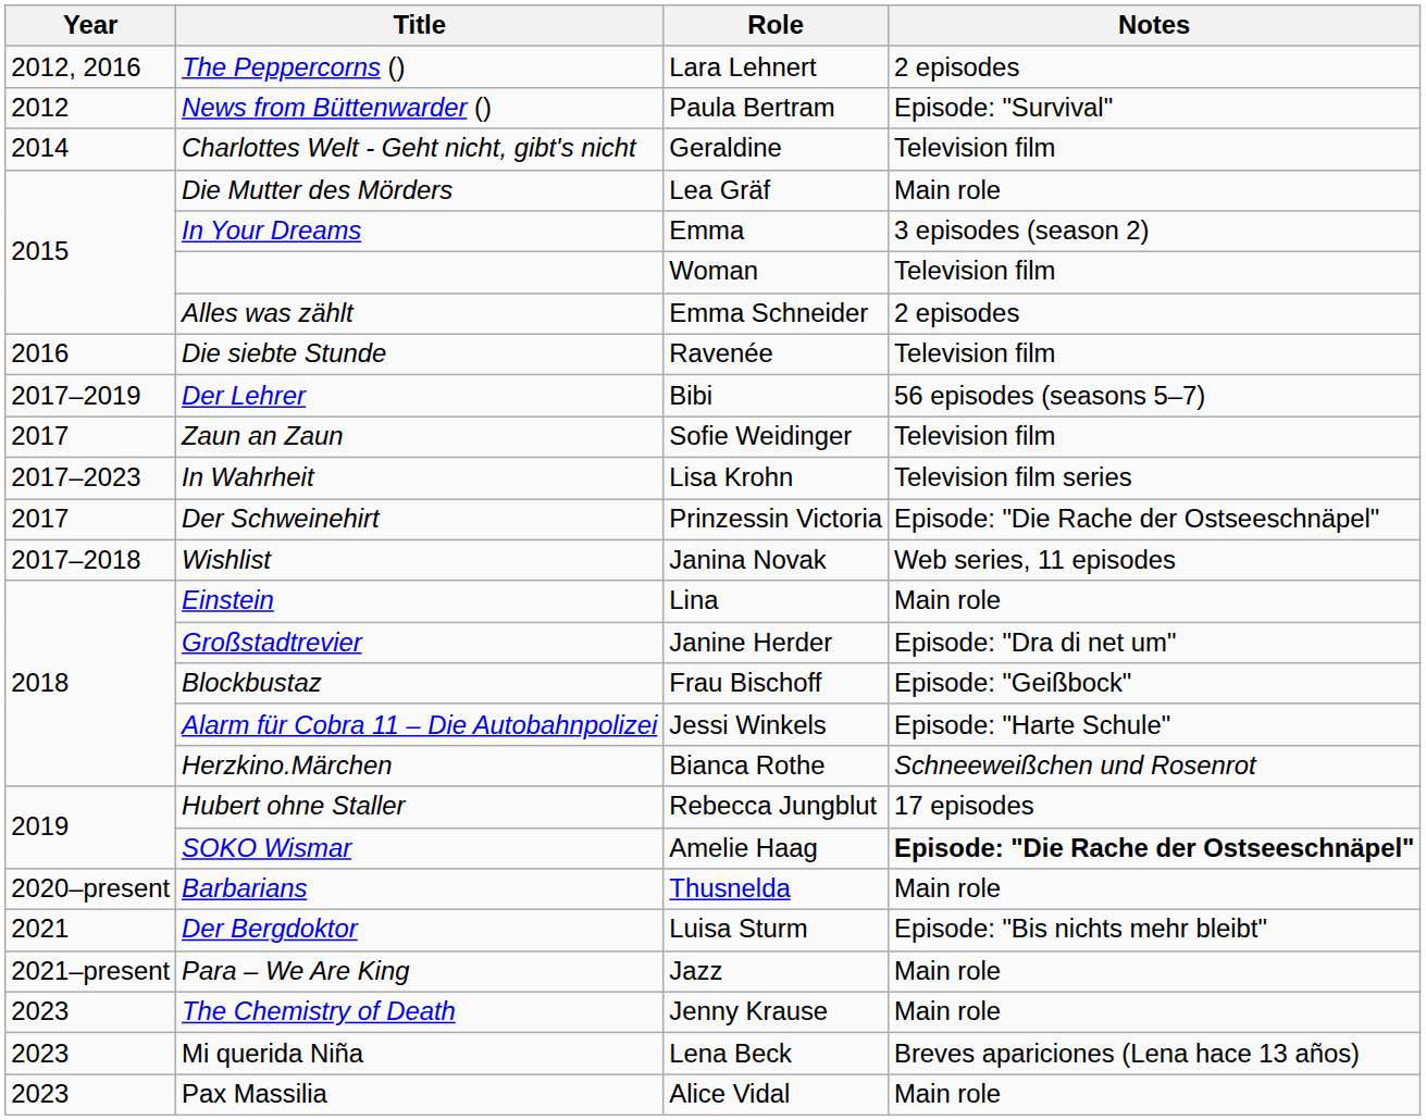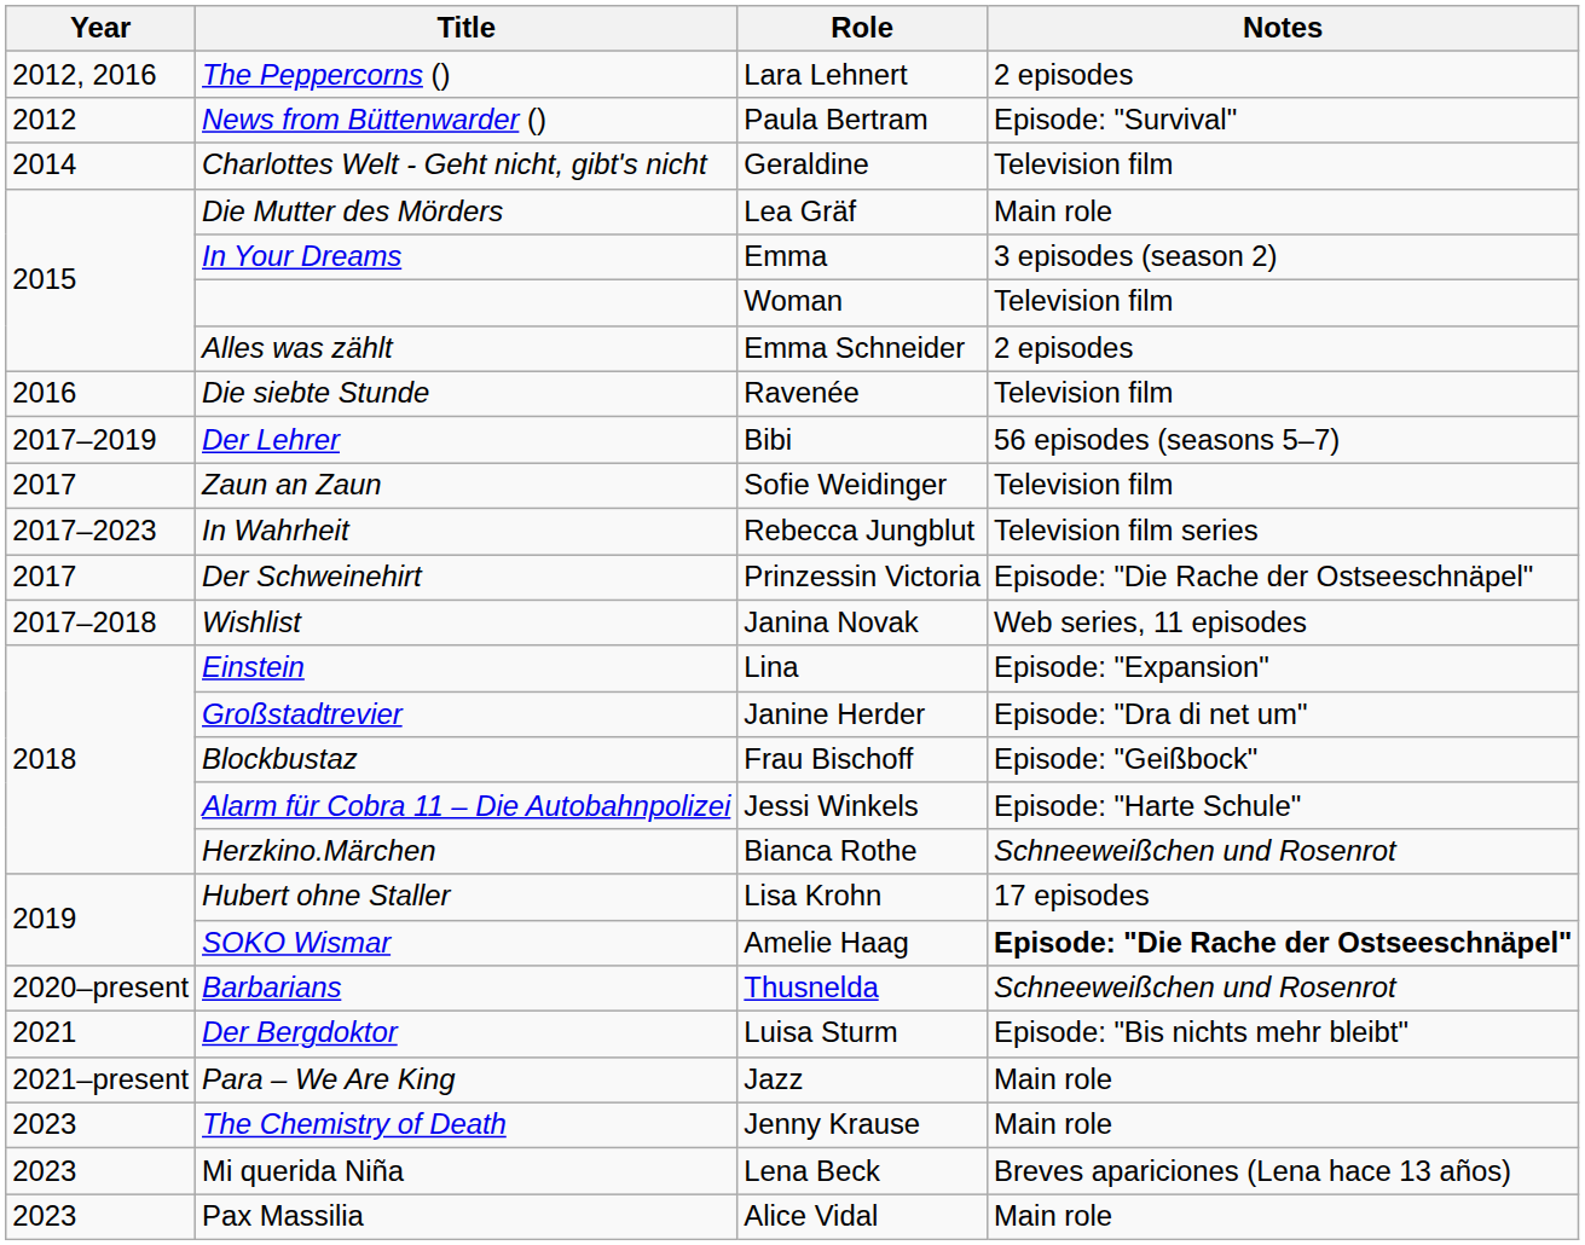In Wahrheit | Role: Lisa Krohn -> Rebecca Jungblut
Einstein | Notes: Main role -> Episode: "Expansion"
Hubert ohne Staller | Role: Rebecca Jungblut -> Lisa Krohn
Barbarians | Notes: Main role -> Schneeweißchen und Rosenrot
